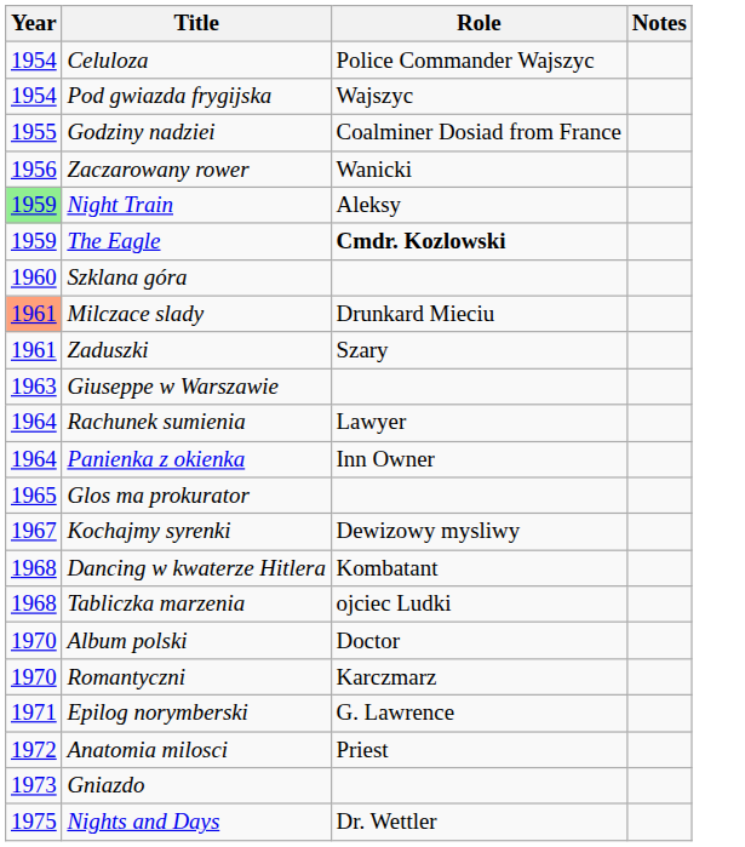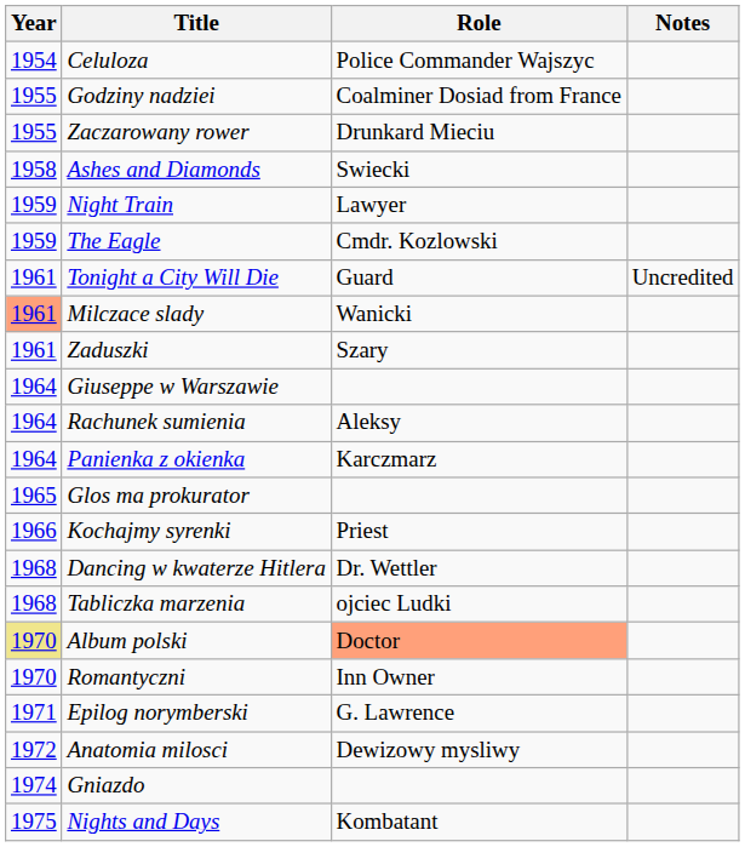- row: 1954 | Pod gwiazda frygijska | Wajszyc
Zaczarowany rower | Year: 1956 -> 1955
Zaczarowany rower | Role: Wanicki -> Drunkard Mieciu
+ row: 1958 | Ashes and Diamonds | Swiecki
Night Train | Year: lightgreen background -> no background
Night Train | Role: Aleksy -> Lawyer
The Eagle | Role: bold -> normal
- row: 1960 | Szklana góra
+ row: 1961 | Tonight a City Will Die | Guard | Uncredited
Milczace slady | Role: Drunkard Mieciu -> Wanicki
Giuseppe w Warszawie | Year: 1963 -> 1964
Rachunek sumienia | Role: Lawyer -> Aleksy
Panienka z okienka | Role: Inn Owner -> Karczmarz
Kochajmy syrenki | Year: 1967 -> 1966
Kochajmy syrenki | Role: Dewizowy mysliwy -> Priest
Dancing w kwaterze Hitlera | Role: Kombatant -> Dr. Wettler
Album polski | Year: no background -> khaki background
Album polski | Role: no background -> lightsalmon background
Romantyczni | Role: Karczmarz -> Inn Owner
Anatomia milosci | Role: Priest -> Dewizowy mysliwy
Gniazdo | Year: 1973 -> 1974
Nights and Days | Role: Dr. Wettler -> Kombatant
